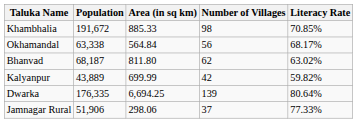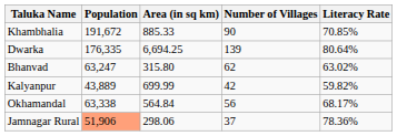Khambhalia | Number of Villages: 98 -> 90
rows swapped: Dwarka <-> Okhamandal
Bhanvad | Population: 68,187 -> 63,247
Bhanvad | Area (in sq km): 811.80 -> 315.80
Jamnagar Rural | Population: no background -> lightsalmon background
Jamnagar Rural | Literacy Rate: 77.33% -> 78.36%
